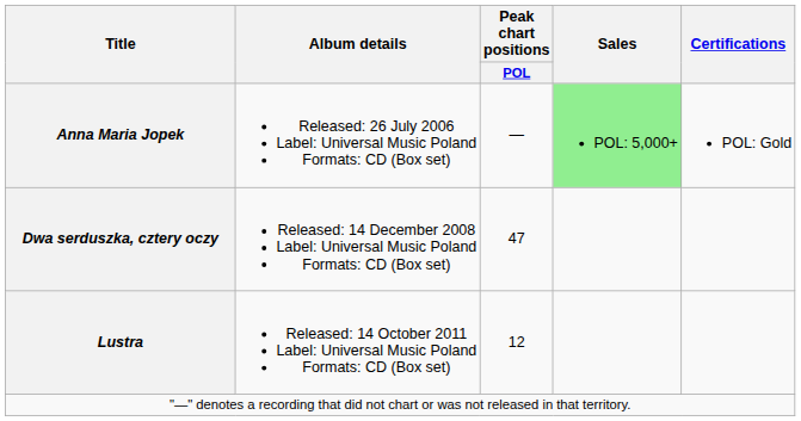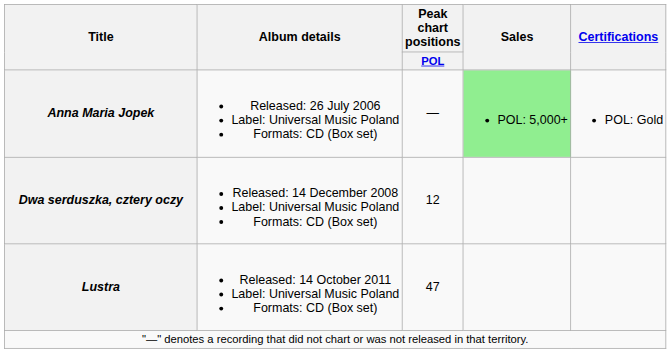Dwa serduszka, cztery oczy | Peak chart positions / POL: 47 -> 12
Lustra | Peak chart positions / POL: 12 -> 47
